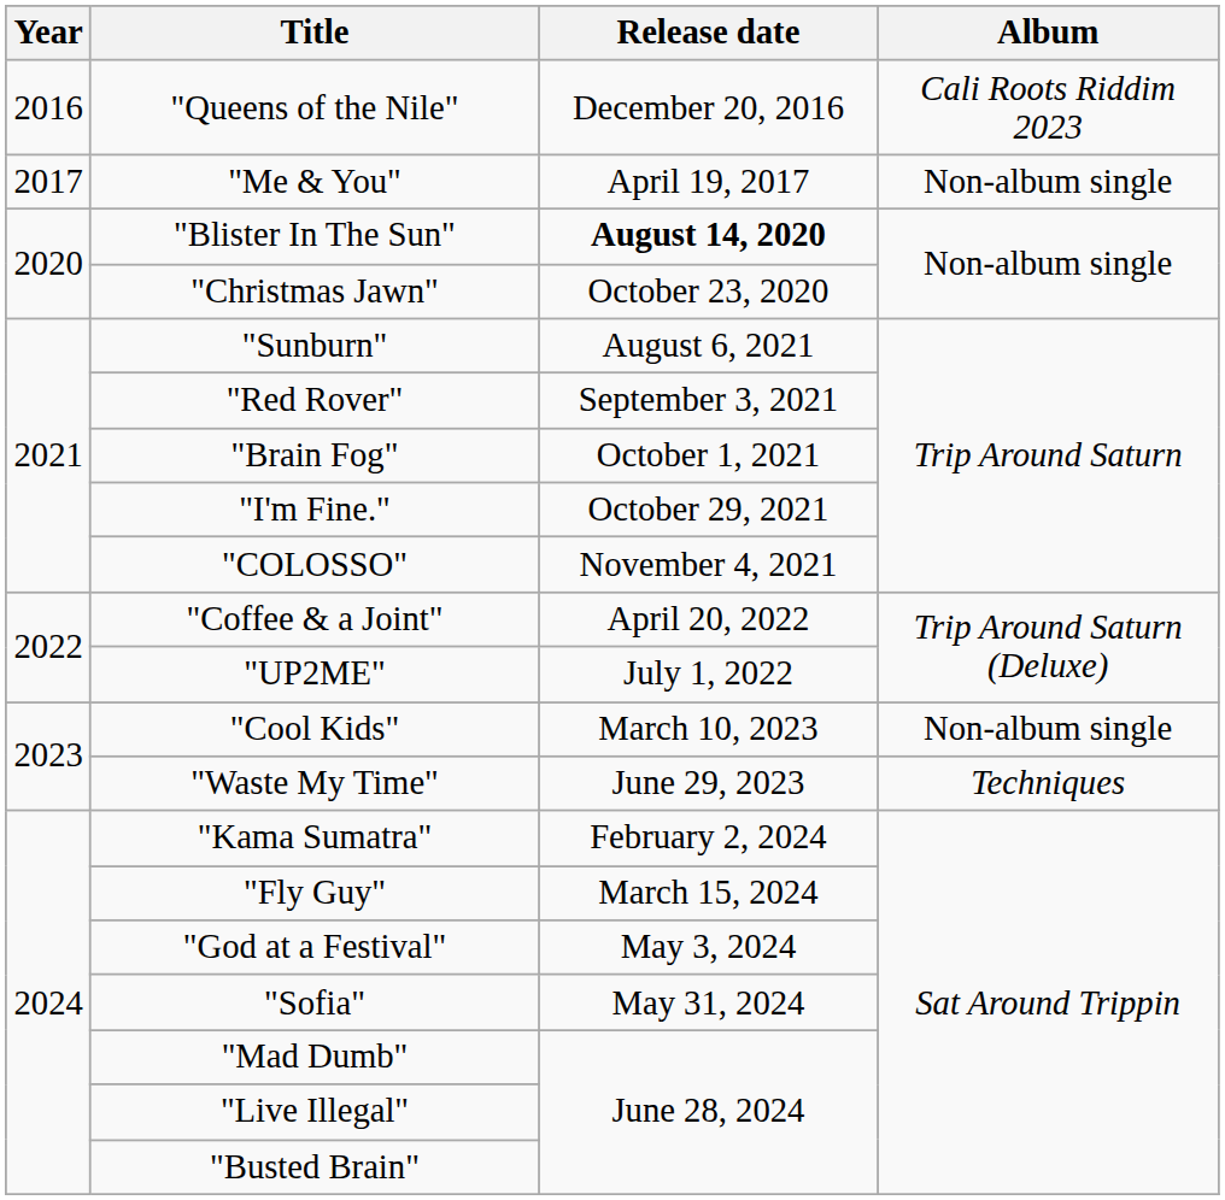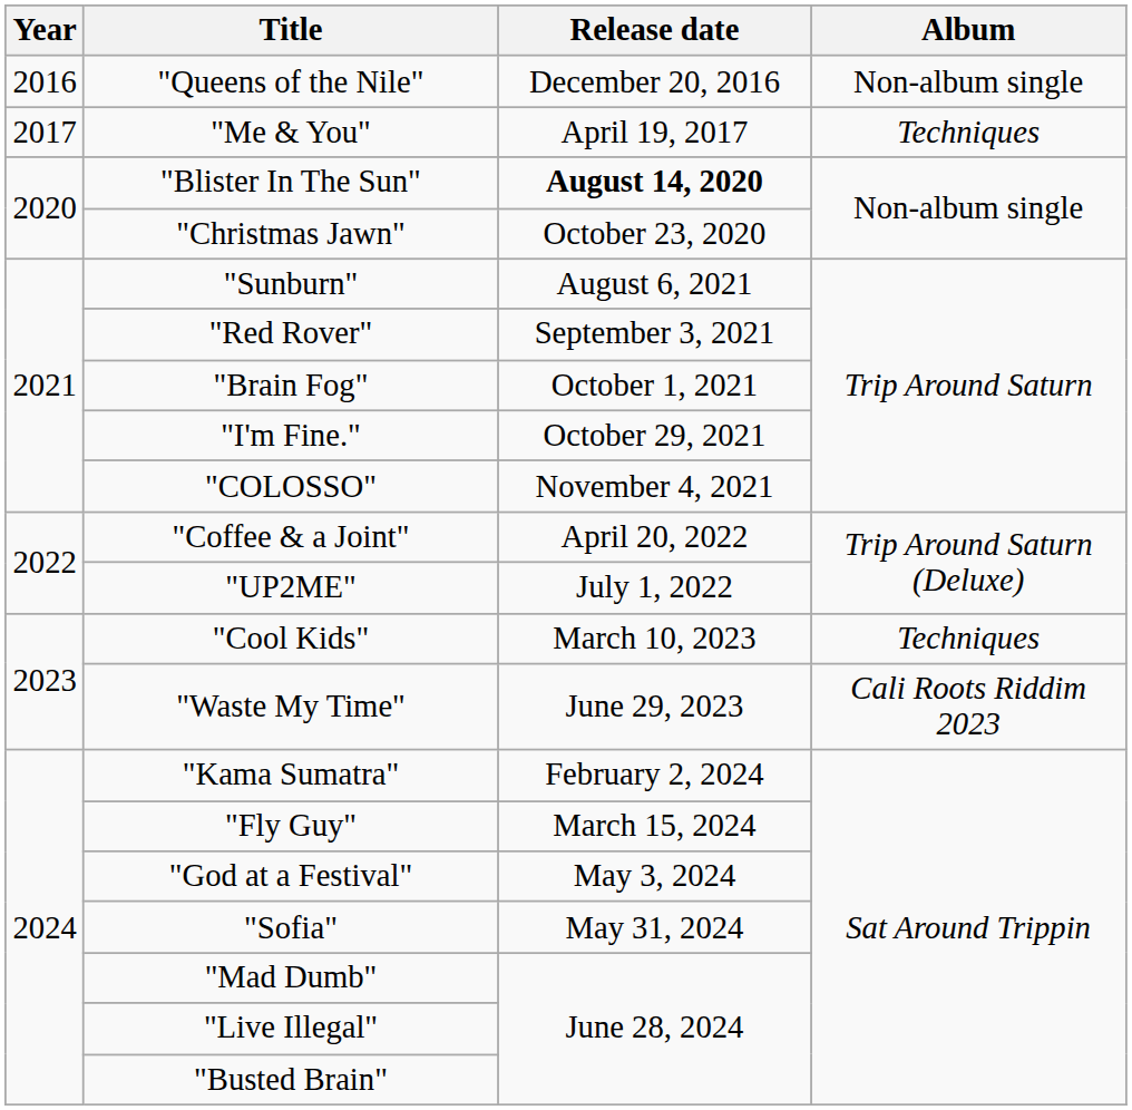"Queens of the Nile" | Album: Cali Roots Riddim 2023 -> Non-album single
"Me & You" | Album: Non-album single -> Techniques
"Cool Kids" | Album: Non-album single -> Techniques
"Waste My Time" | Album: Techniques -> Cali Roots Riddim 2023
